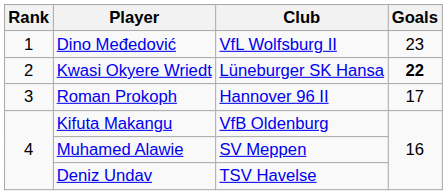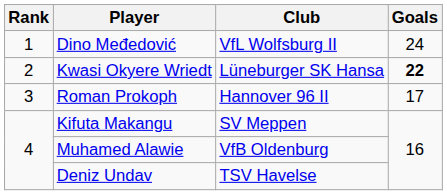Dino Međedović | Goals: 23 -> 24
Kifuta Makangu | Club: VfB Oldenburg -> SV Meppen
Muhamed Alawie | Club: SV Meppen -> VfB Oldenburg
